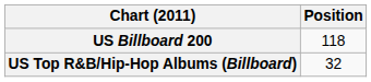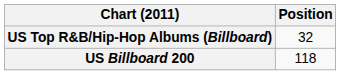rows swapped: US Billboard 200 <-> US Top R&B/Hip-Hop Albums (Billboard)
